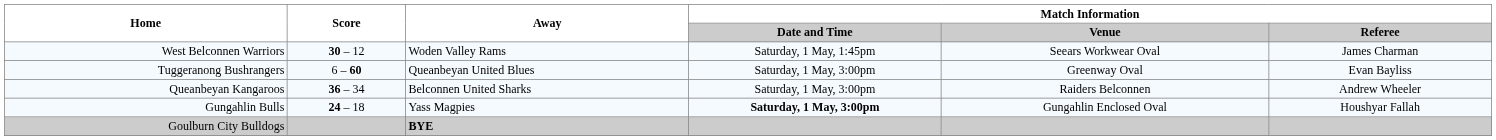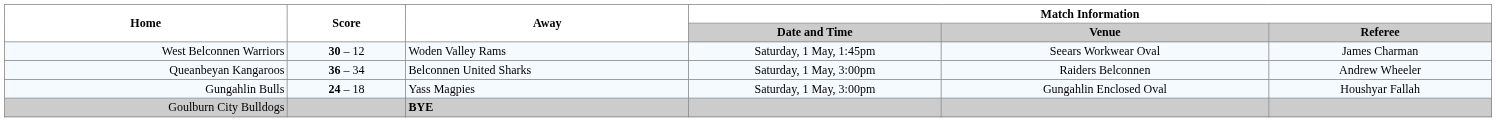- row: Tuggeranong Bushrangers | 6 – 60 | Queanbeyan United Blues | Saturday, 1 May, 3:00pm | Greenway Oval | Evan Bayliss
Gungahlin Bulls | Match Information / Date and Time: bold -> normal
